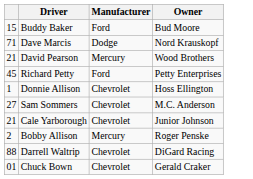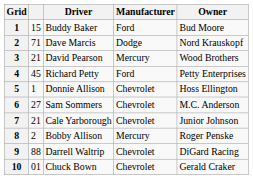+ column: Grid | 1 | 2 | 3 | 4 | 5 | 6 | 7 | 8 | 9 | 10
